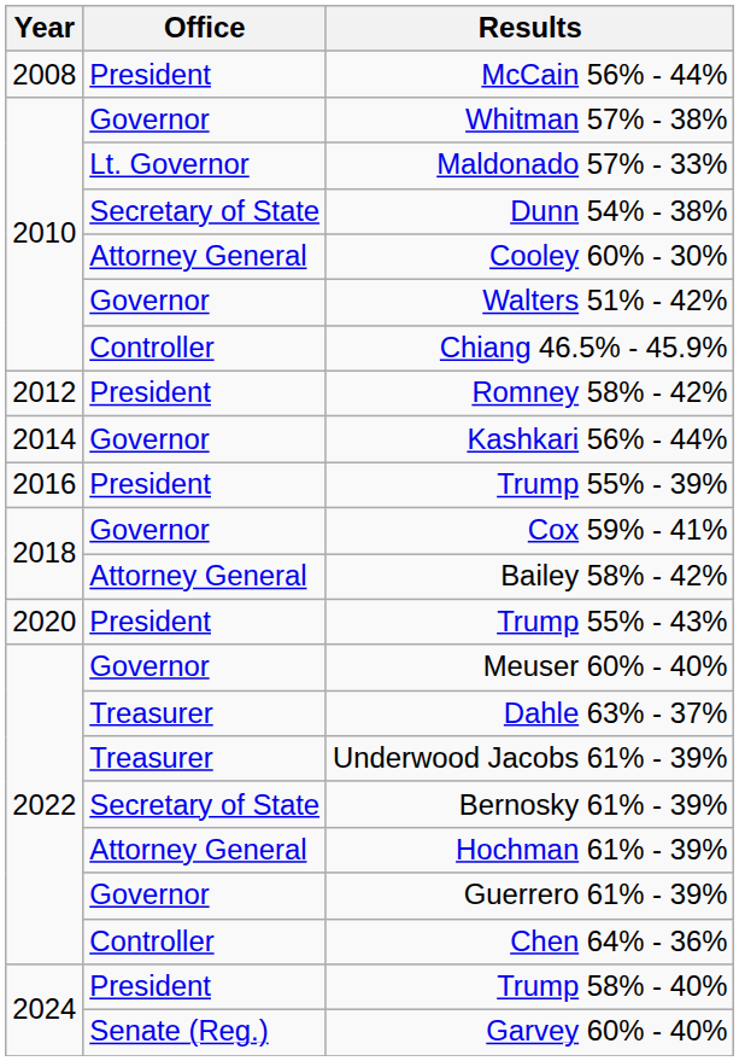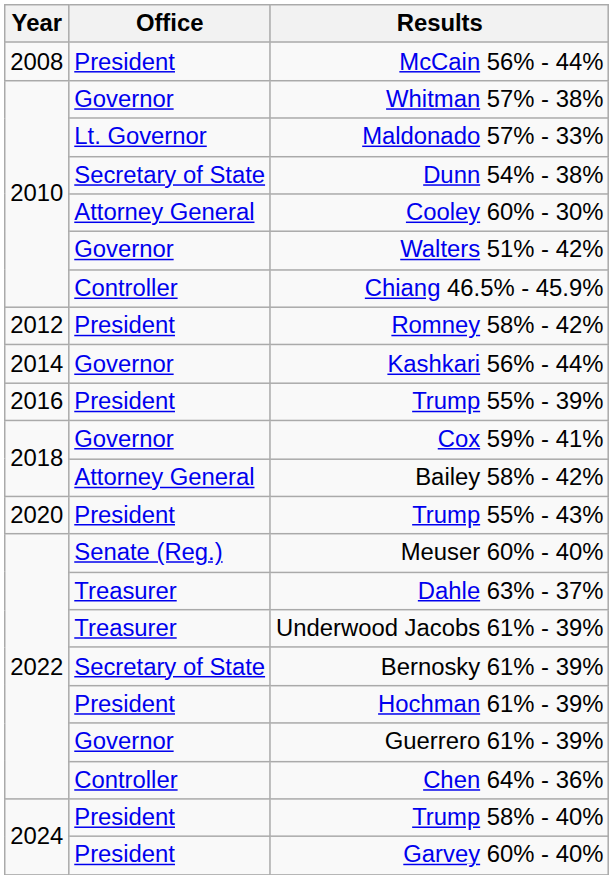Meuser 60% - 40% | Office: Governor -> Senate (Reg.)
Hochman 61% - 39% | Office: Attorney General -> President
Garvey 60% - 40% | Office: Senate (Reg.) -> President
